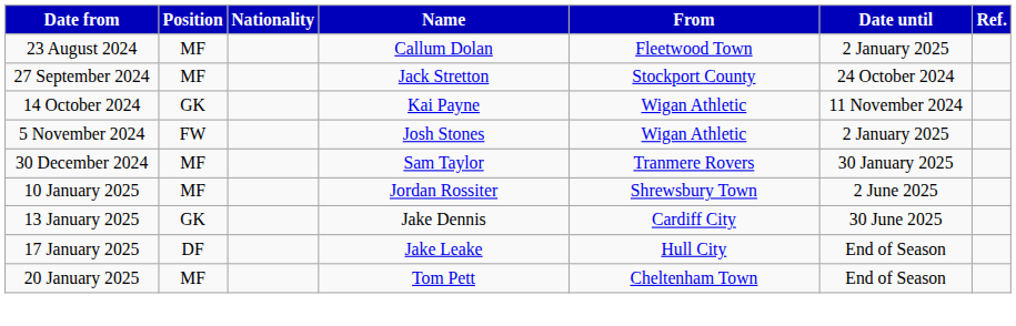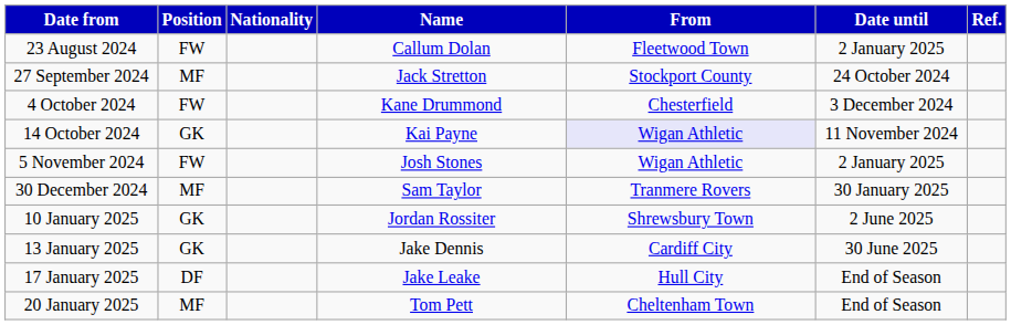23 August 2024 | Position: MF -> FW
+ row: 4 October 2024 | FW | Kane Drummond | Chesterfield | 3 December 2024
14 October 2024 | From: no background -> lavender background
10 January 2025 | Position: MF -> GK
